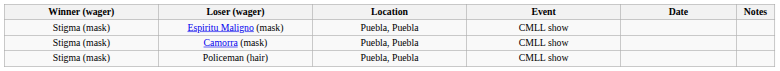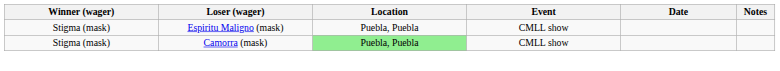Camorra (mask) | Location: no background -> lightgreen background
- row: Stigma (mask) | Policeman (hair) | Puebla, Puebla | CMLL show
